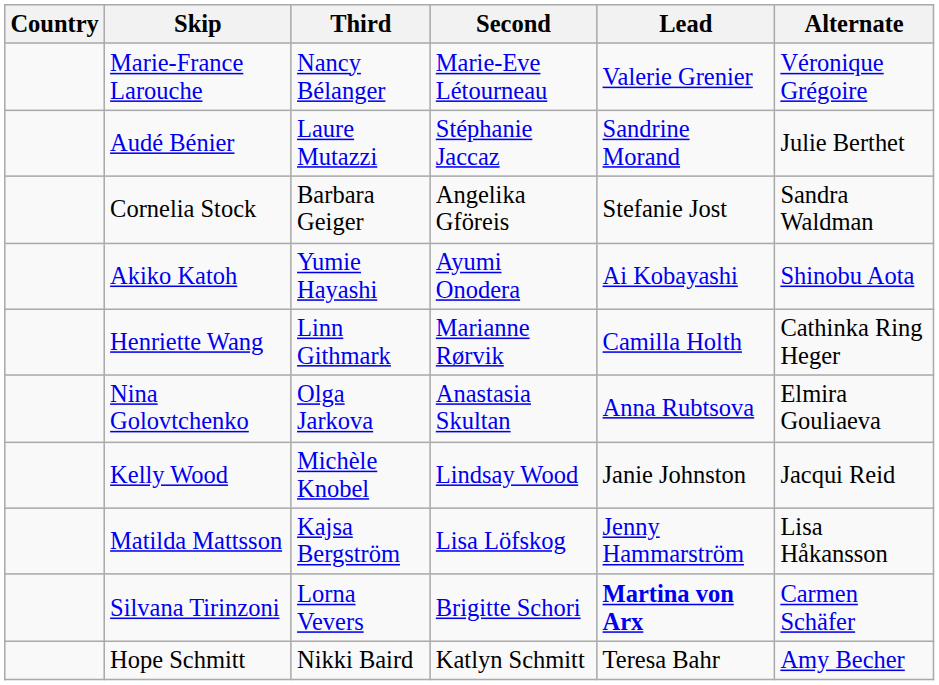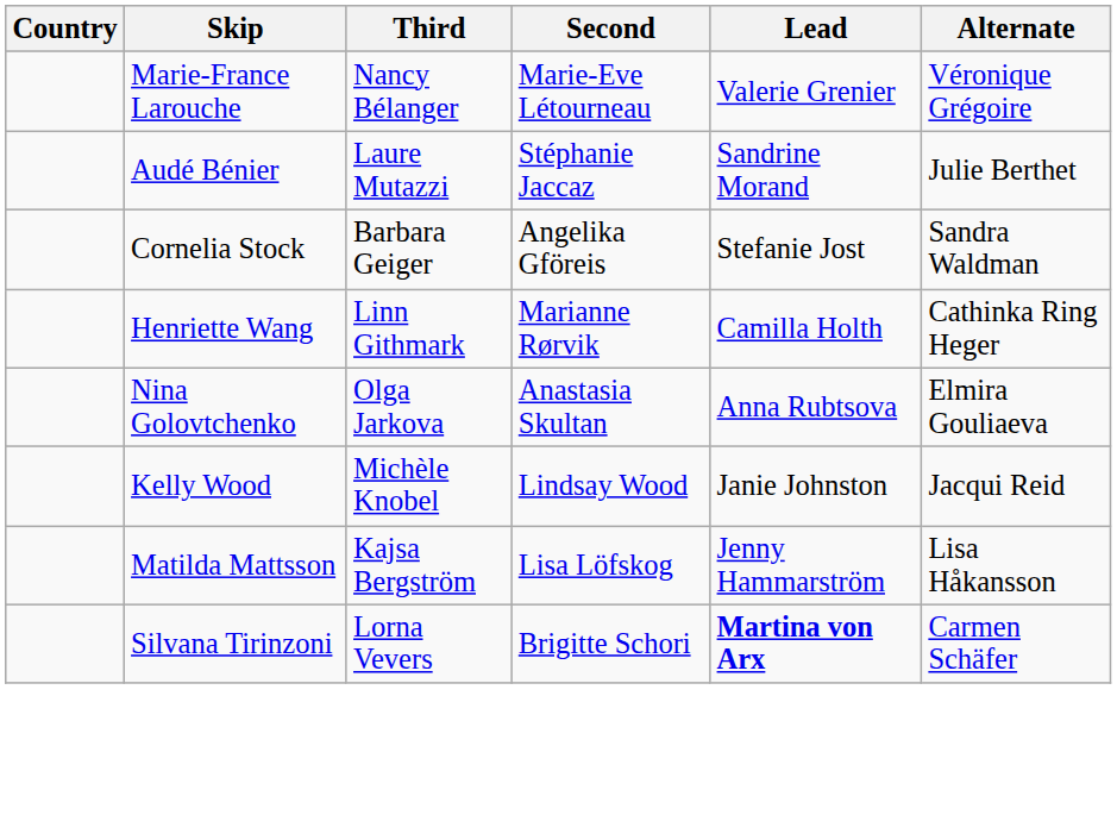- row: Akiko Katoh | Yumie Hayashi | Ayumi Onodera | Ai Kobayashi | Shinobu Aota
- row: Hope Schmitt | Nikki Baird | Katlyn Schmitt | Teresa Bahr | Amy Becher
